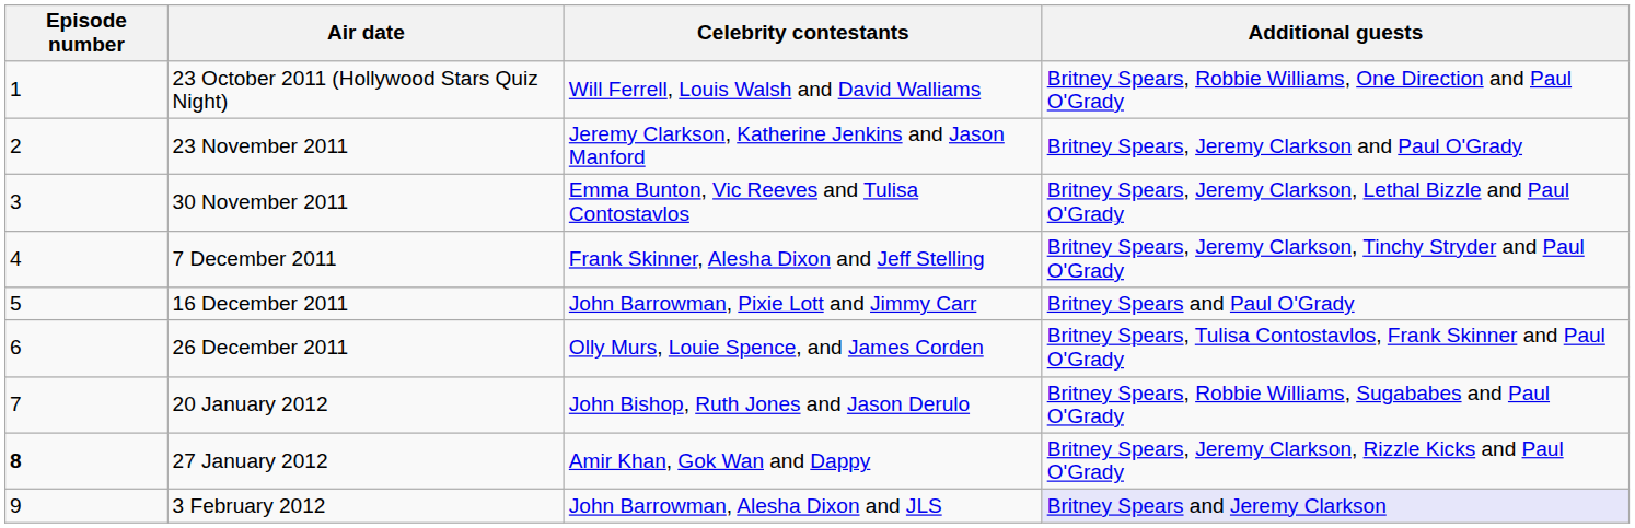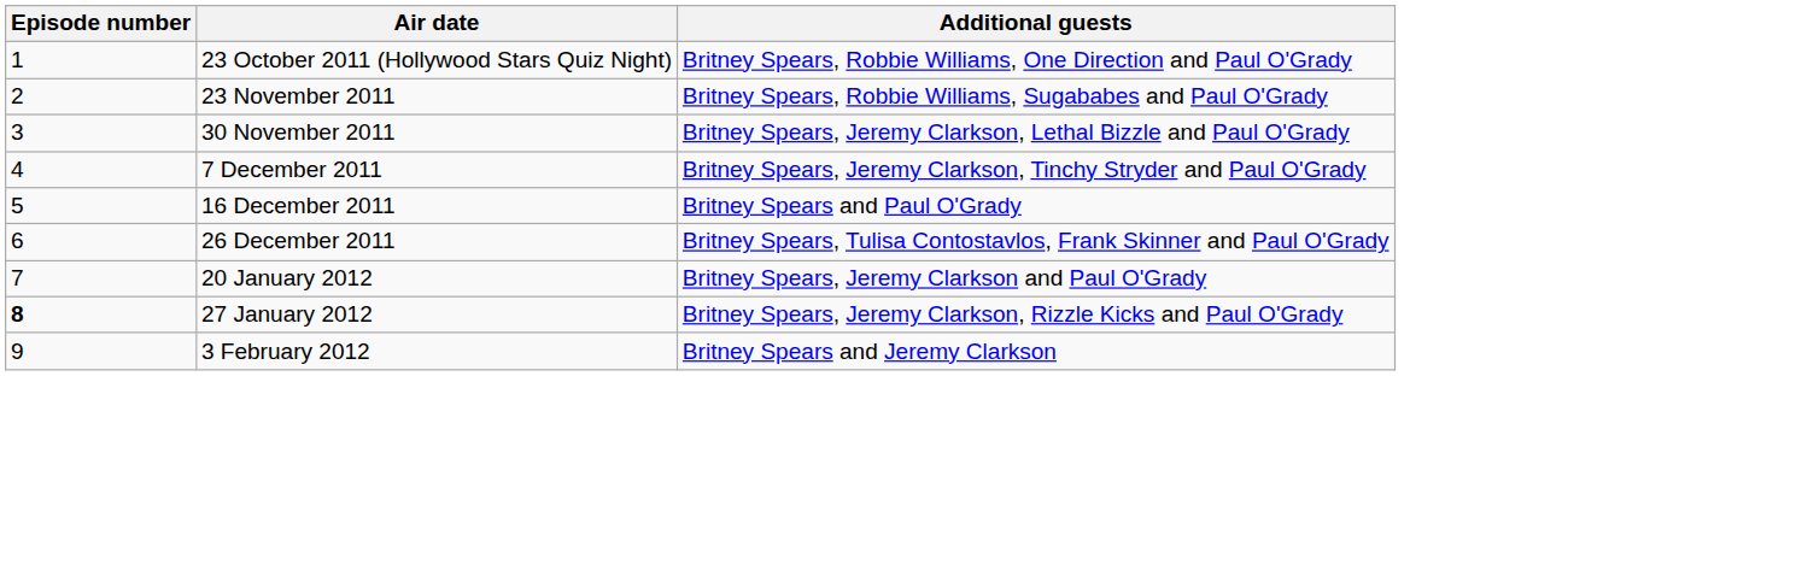- column: Celebrity contestants | Will Ferrell, Louis Walsh and David Walliams | Jeremy Clarkson, Katherine Jenkins and Jason Manford | Emma Bunton, Vic Reeves and Tulisa Contostavlos | Frank Skinner, Alesha Dixon and Jeff Stelling | John Barrowman, Pixie Lott and Jimmy Carr | Olly Murs, Louie Spence, and James Corden | John Bishop, Ruth Jones and Jason Derulo | Amir Khan, Gok Wan and Dappy | John Barrowman, Alesha Dixon and JLS
23 November 2011 | Additional guests: Britney Spears, Jeremy Clarkson and Paul O'Grady -> Britney Spears, Robbie Williams, Sugababes and Paul O'Grady
20 January 2012 | Additional guests: Britney Spears, Robbie Williams, Sugababes and Paul O'Grady -> Britney Spears, Jeremy Clarkson and Paul O'Grady
3 February 2012 | Additional guests: lavender background -> no background
